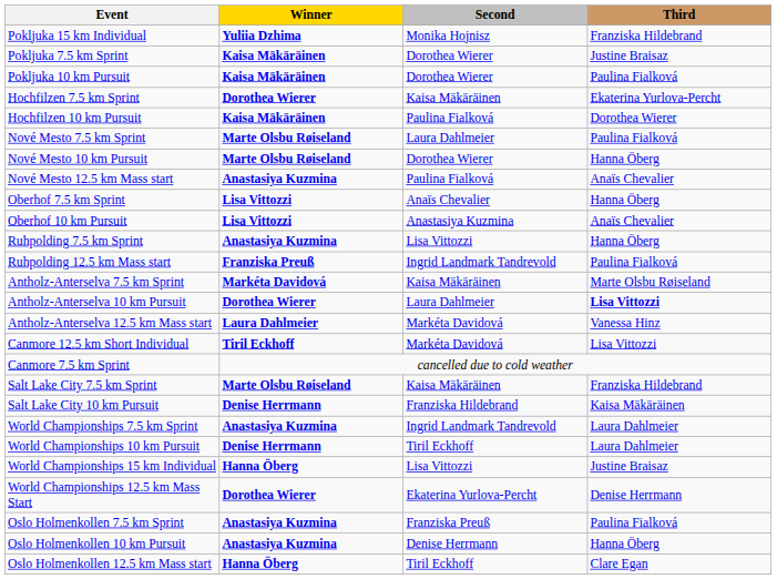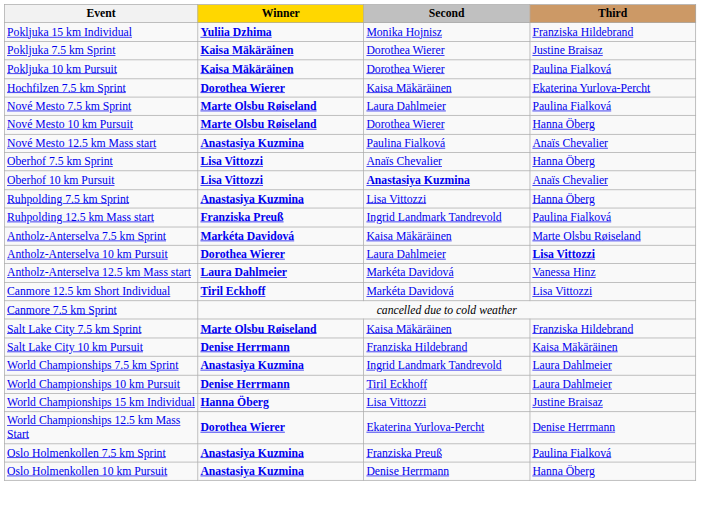- row: Hochfilzen 10 km Pursuit | Kaisa Mäkäräinen | Paulina Fialková | Dorothea Wierer
Oberhof 10 km Pursuit | Second: normal -> bold
- row: Oslo Holmenkollen 12.5 km Mass start | Hanna Öberg | Tiril Eckhoff | Clare Egan
